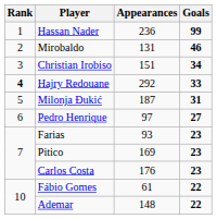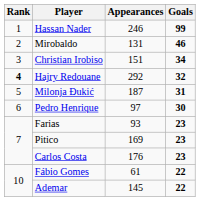Hassan Nader | Appearances: 236 -> 246
Hajry Redouane | Goals: 33 -> 32
Pedro Henrique | Goals: 27 -> 30
Ademar | Appearances: 148 -> 145
